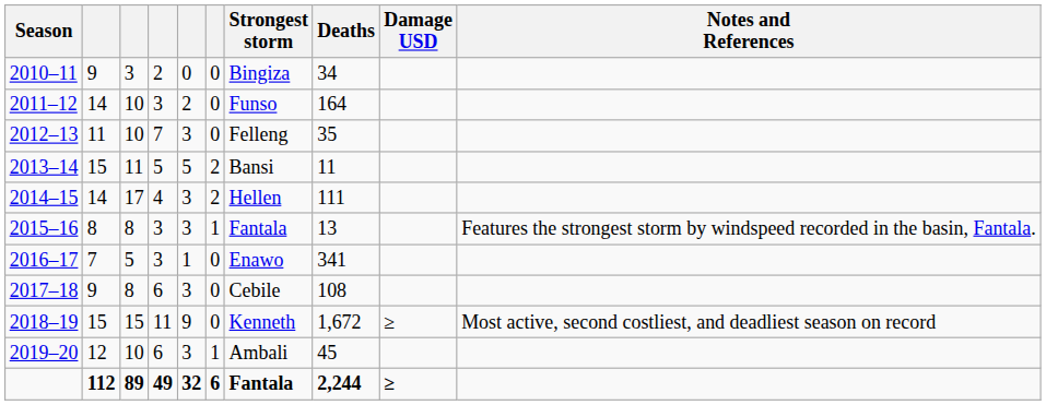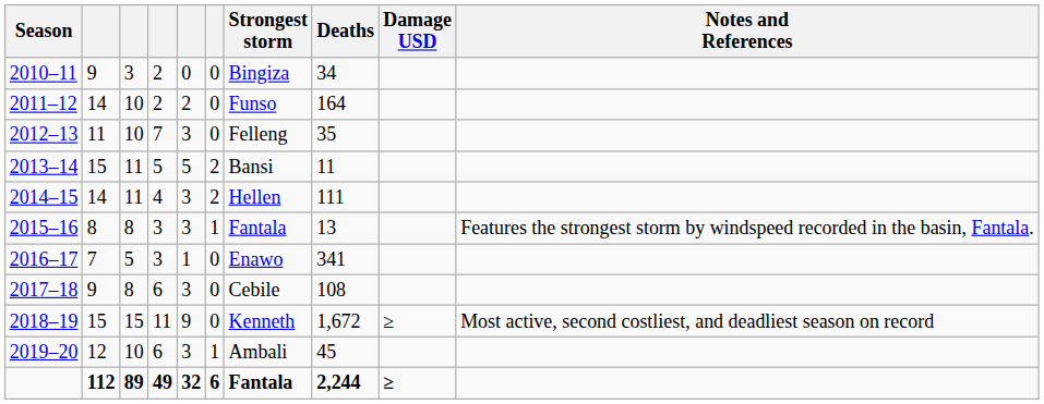2011–12 | column 4: 3 -> 2
2014–15 | column 3: 17 -> 11
